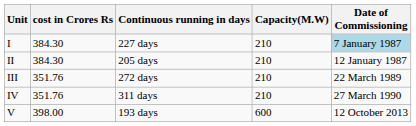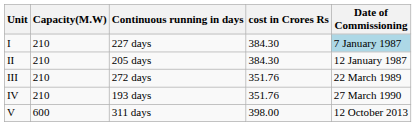columns swapped: cost in Crores Rs <-> Capacity(M.W)
IV | Continuous running in days: 311 days -> 193 days
V | Continuous running in days: 193 days -> 311 days
